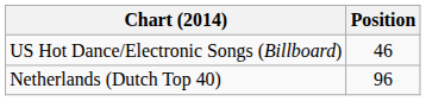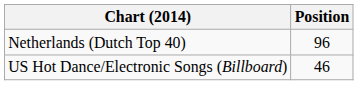rows swapped: Netherlands (Dutch Top 40) <-> US Hot Dance/Electronic Songs (Billboard)
